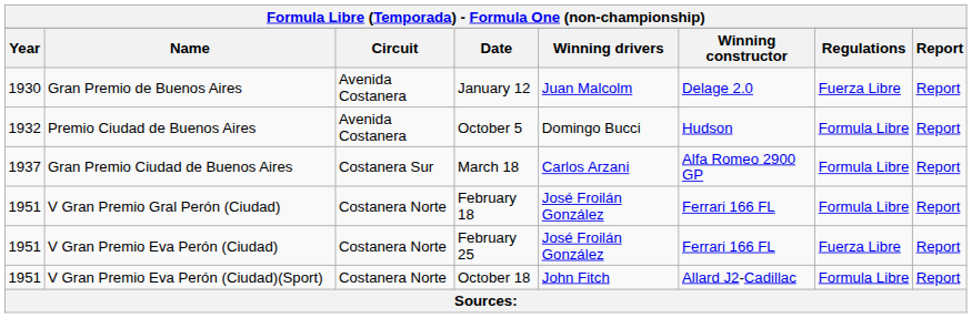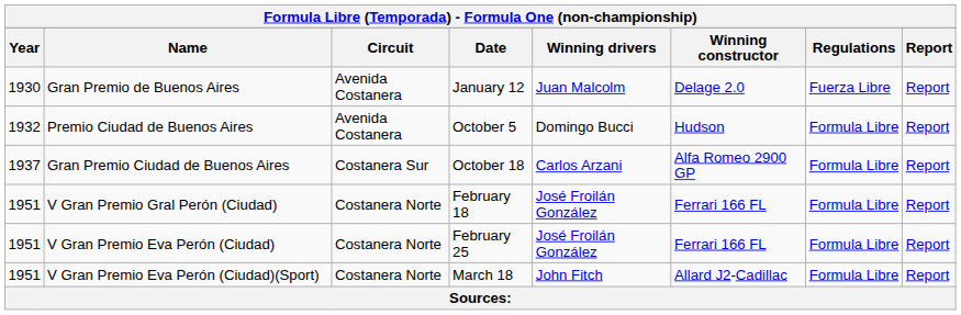Gran Premio Ciudad de Buenos Aires | Date: March 18 -> October 18
V Gran Premio Eva Perón (Ciudad) | Regulations: Fuerza Libre -> Formula Libre
V Gran Premio Eva Perón (Ciudad)(Sport) | Date: October 18 -> March 18
